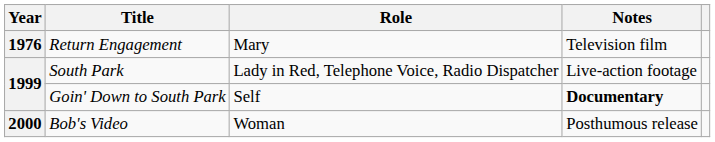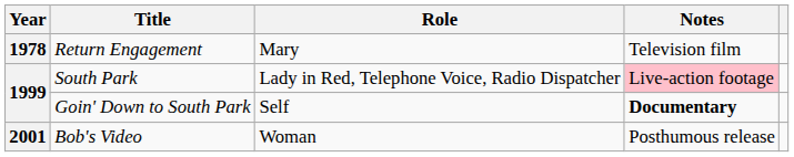Return Engagement | Year: 1976 -> 1978
South Park | Notes: no background -> pink background
Bob's Video | Year: 2000 -> 2001
